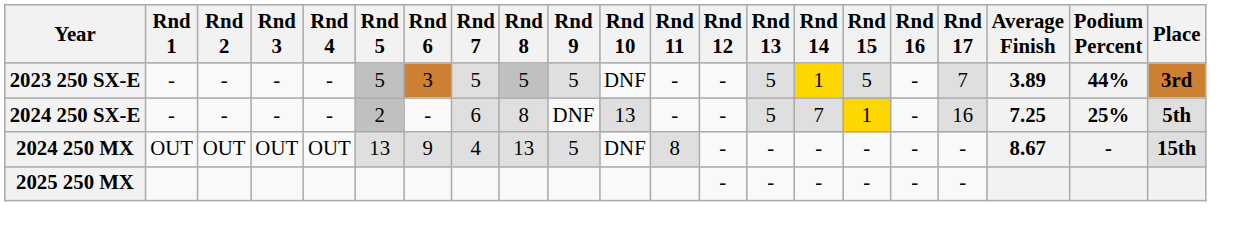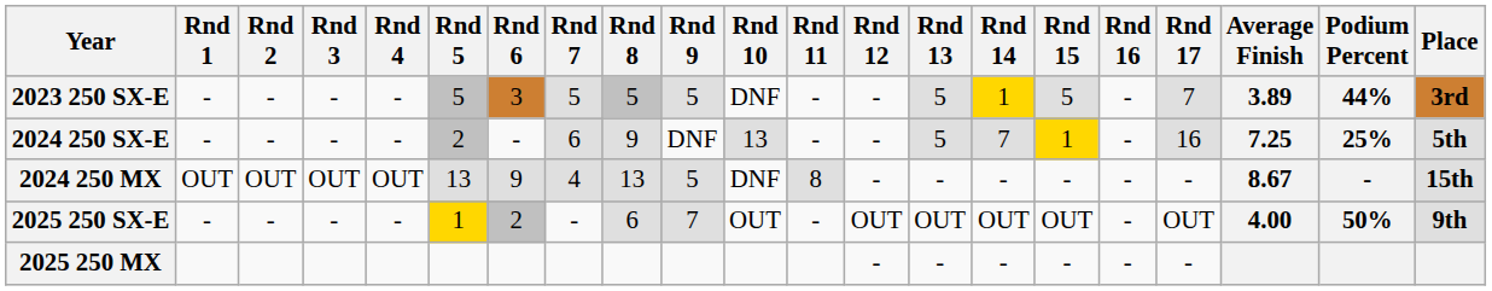2024 250 SX-E | Rnd 8: 8 -> 9
+ row: 2025 250 SX-E | - | - | - | - | 1 | 2 | - | 6 | 7 | OUT | - | OUT | OUT | OUT | OUT | - | OUT | 4.00 | 50% | 9th
